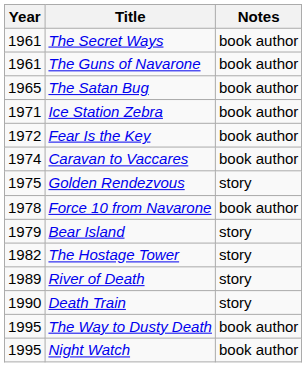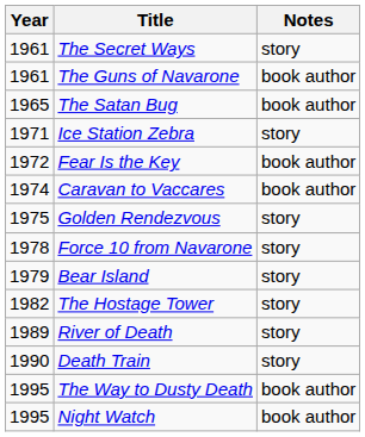The Secret Ways | Notes: book author -> story
Ice Station Zebra | Notes: book author -> story
Force 10 from Navarone | Notes: book author -> story
